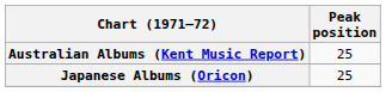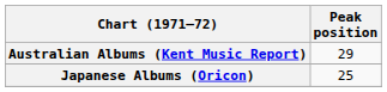Australian Albums (Kent Music Report) | Peak position: 25 -> 29
